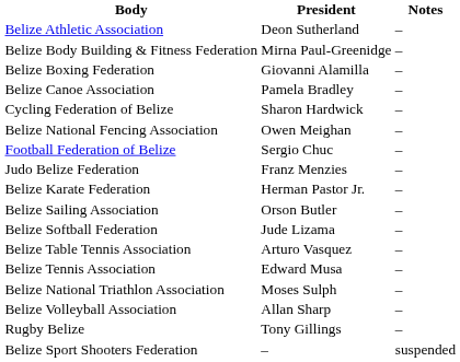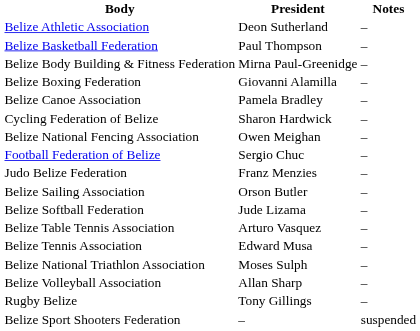+ row: Belize Basketball Federation | Paul Thompson | –
- row: Belize Karate Federation | Herman Pastor Jr. | –
